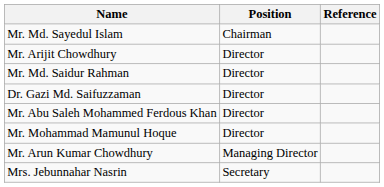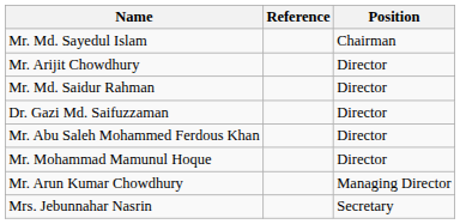columns swapped: Position <-> Reference
